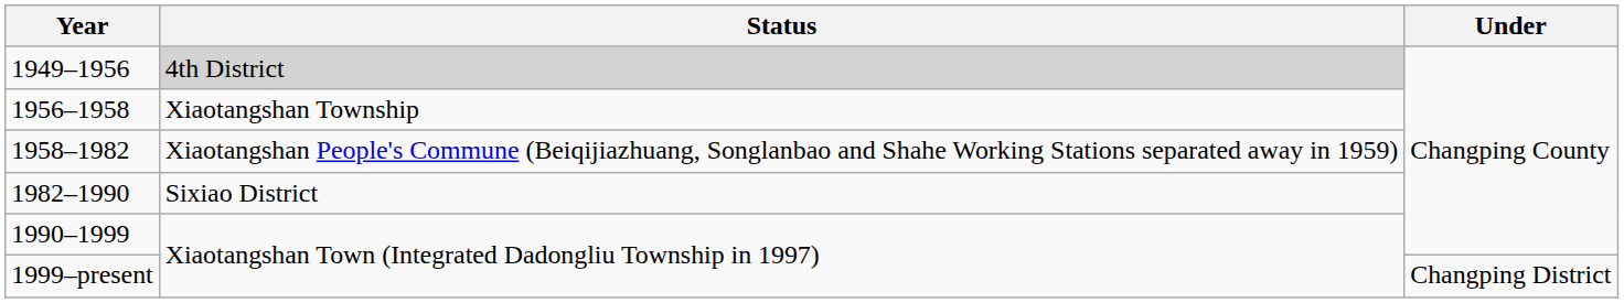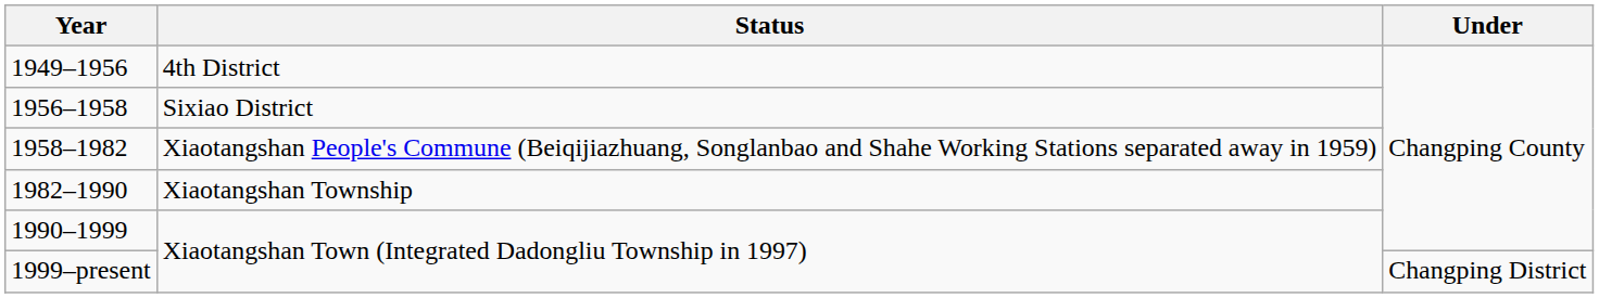1949–1956 | Status: lightgrey background -> no background
1956–1958 | Status: Xiaotangshan Township -> Sixiao District
1982–1990 | Status: Sixiao District -> Xiaotangshan Township
